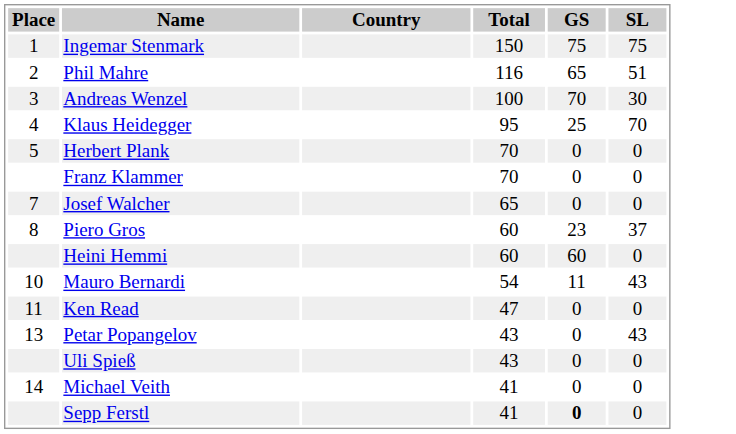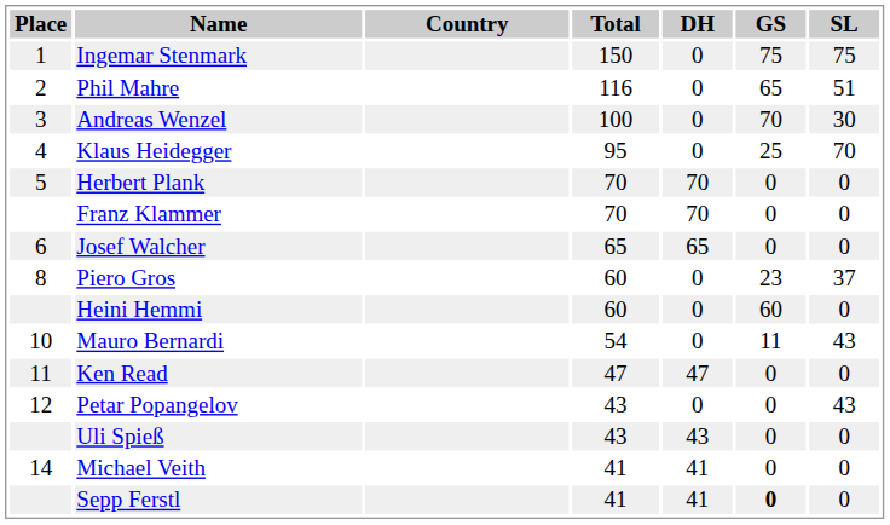+ column: DH | 0 | 0 | 0 | 0 | 70 | 70 | 65 | 0 | 0 | 0 | 47 | 0 | 43 | 41 | 41
Josef Walcher | Place: 7 -> 6
Petar Popangelov | Place: 13 -> 12
